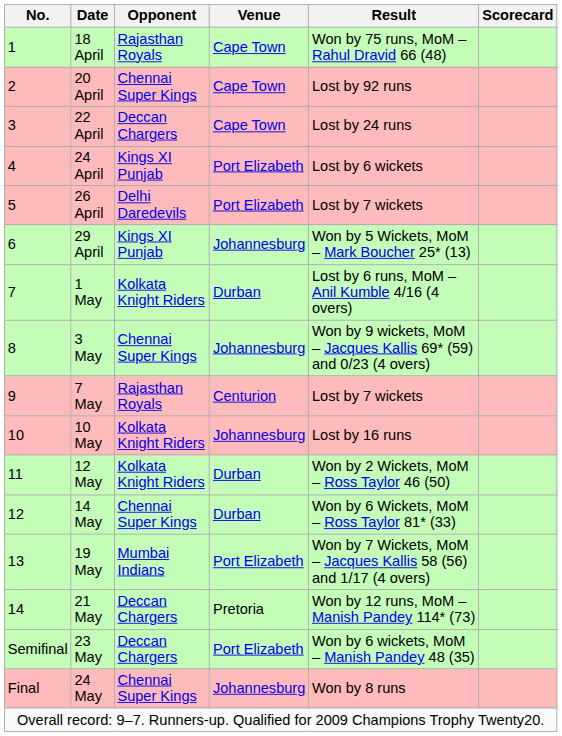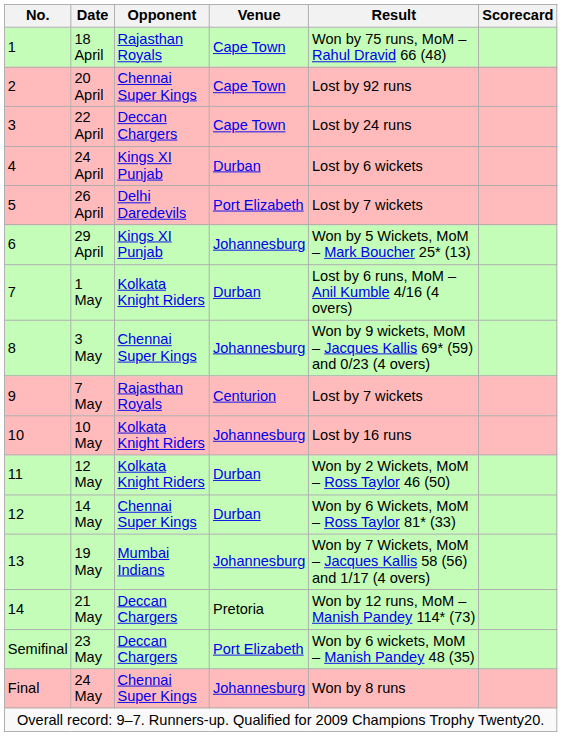24 April | Venue: Port Elizabeth -> Durban
19 May | Venue: Port Elizabeth -> Johannesburg
